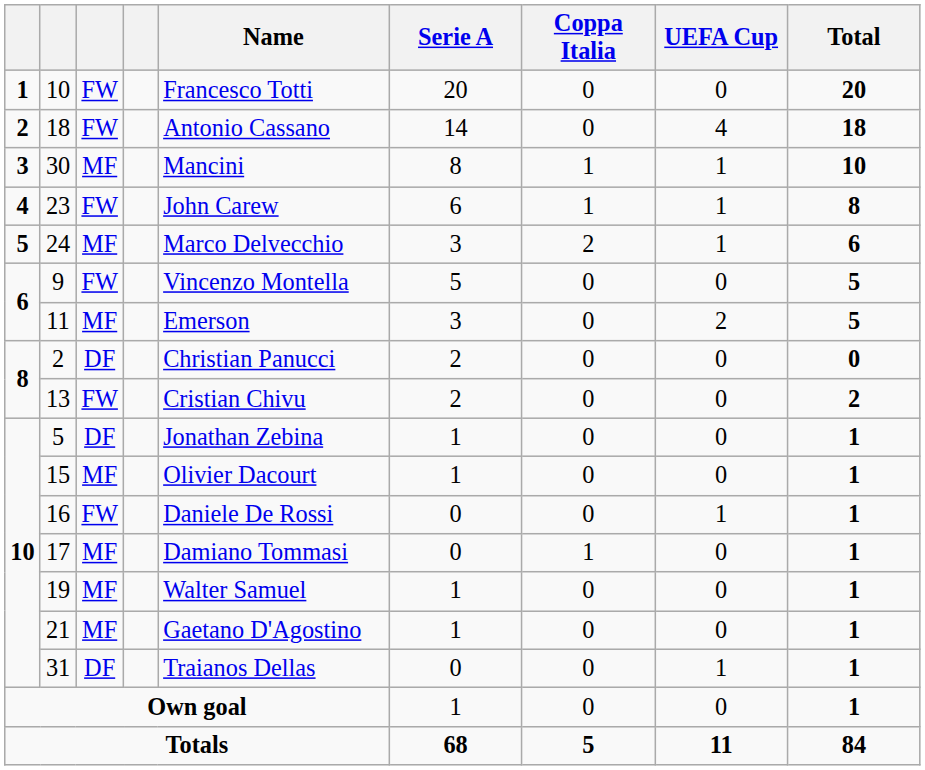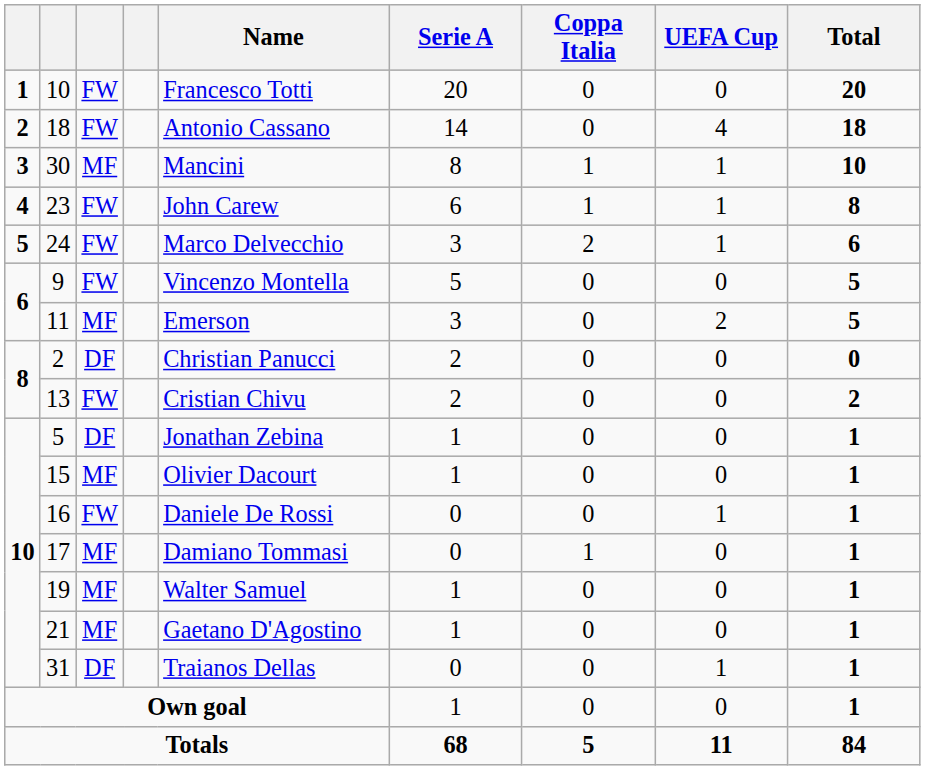24 | column 3: MF -> FW
